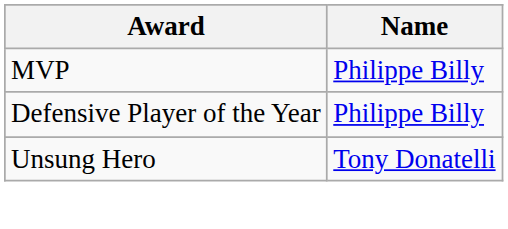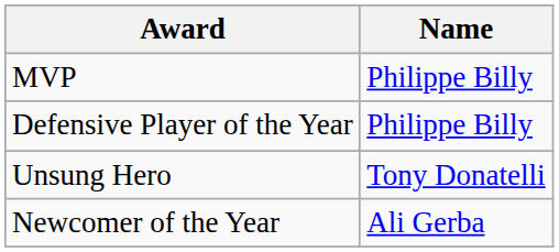+ row: Newcomer of the Year | Ali Gerba
